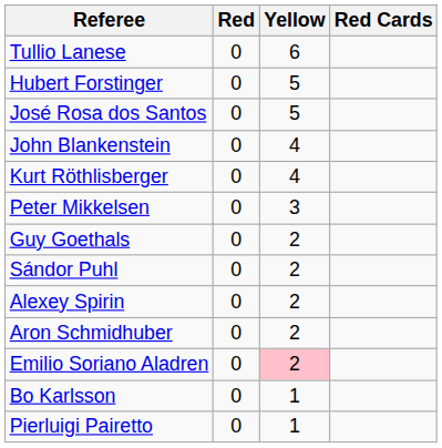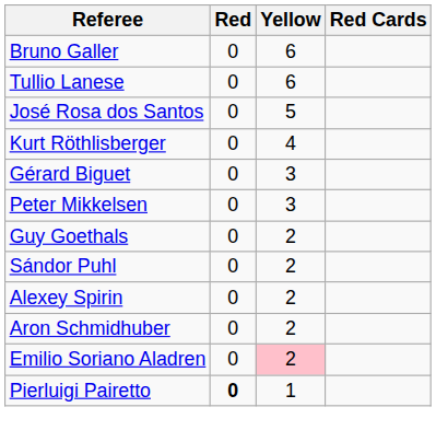+ row: Bruno Galler | 0 | 6
- row: Hubert Forstinger | 0 | 5
- row: John Blankenstein | 0 | 4
+ row: Gérard Biguet | 0 | 3
- row: Bo Karlsson | 0 | 1
Pierluigi Pairetto | Red: normal -> bold
